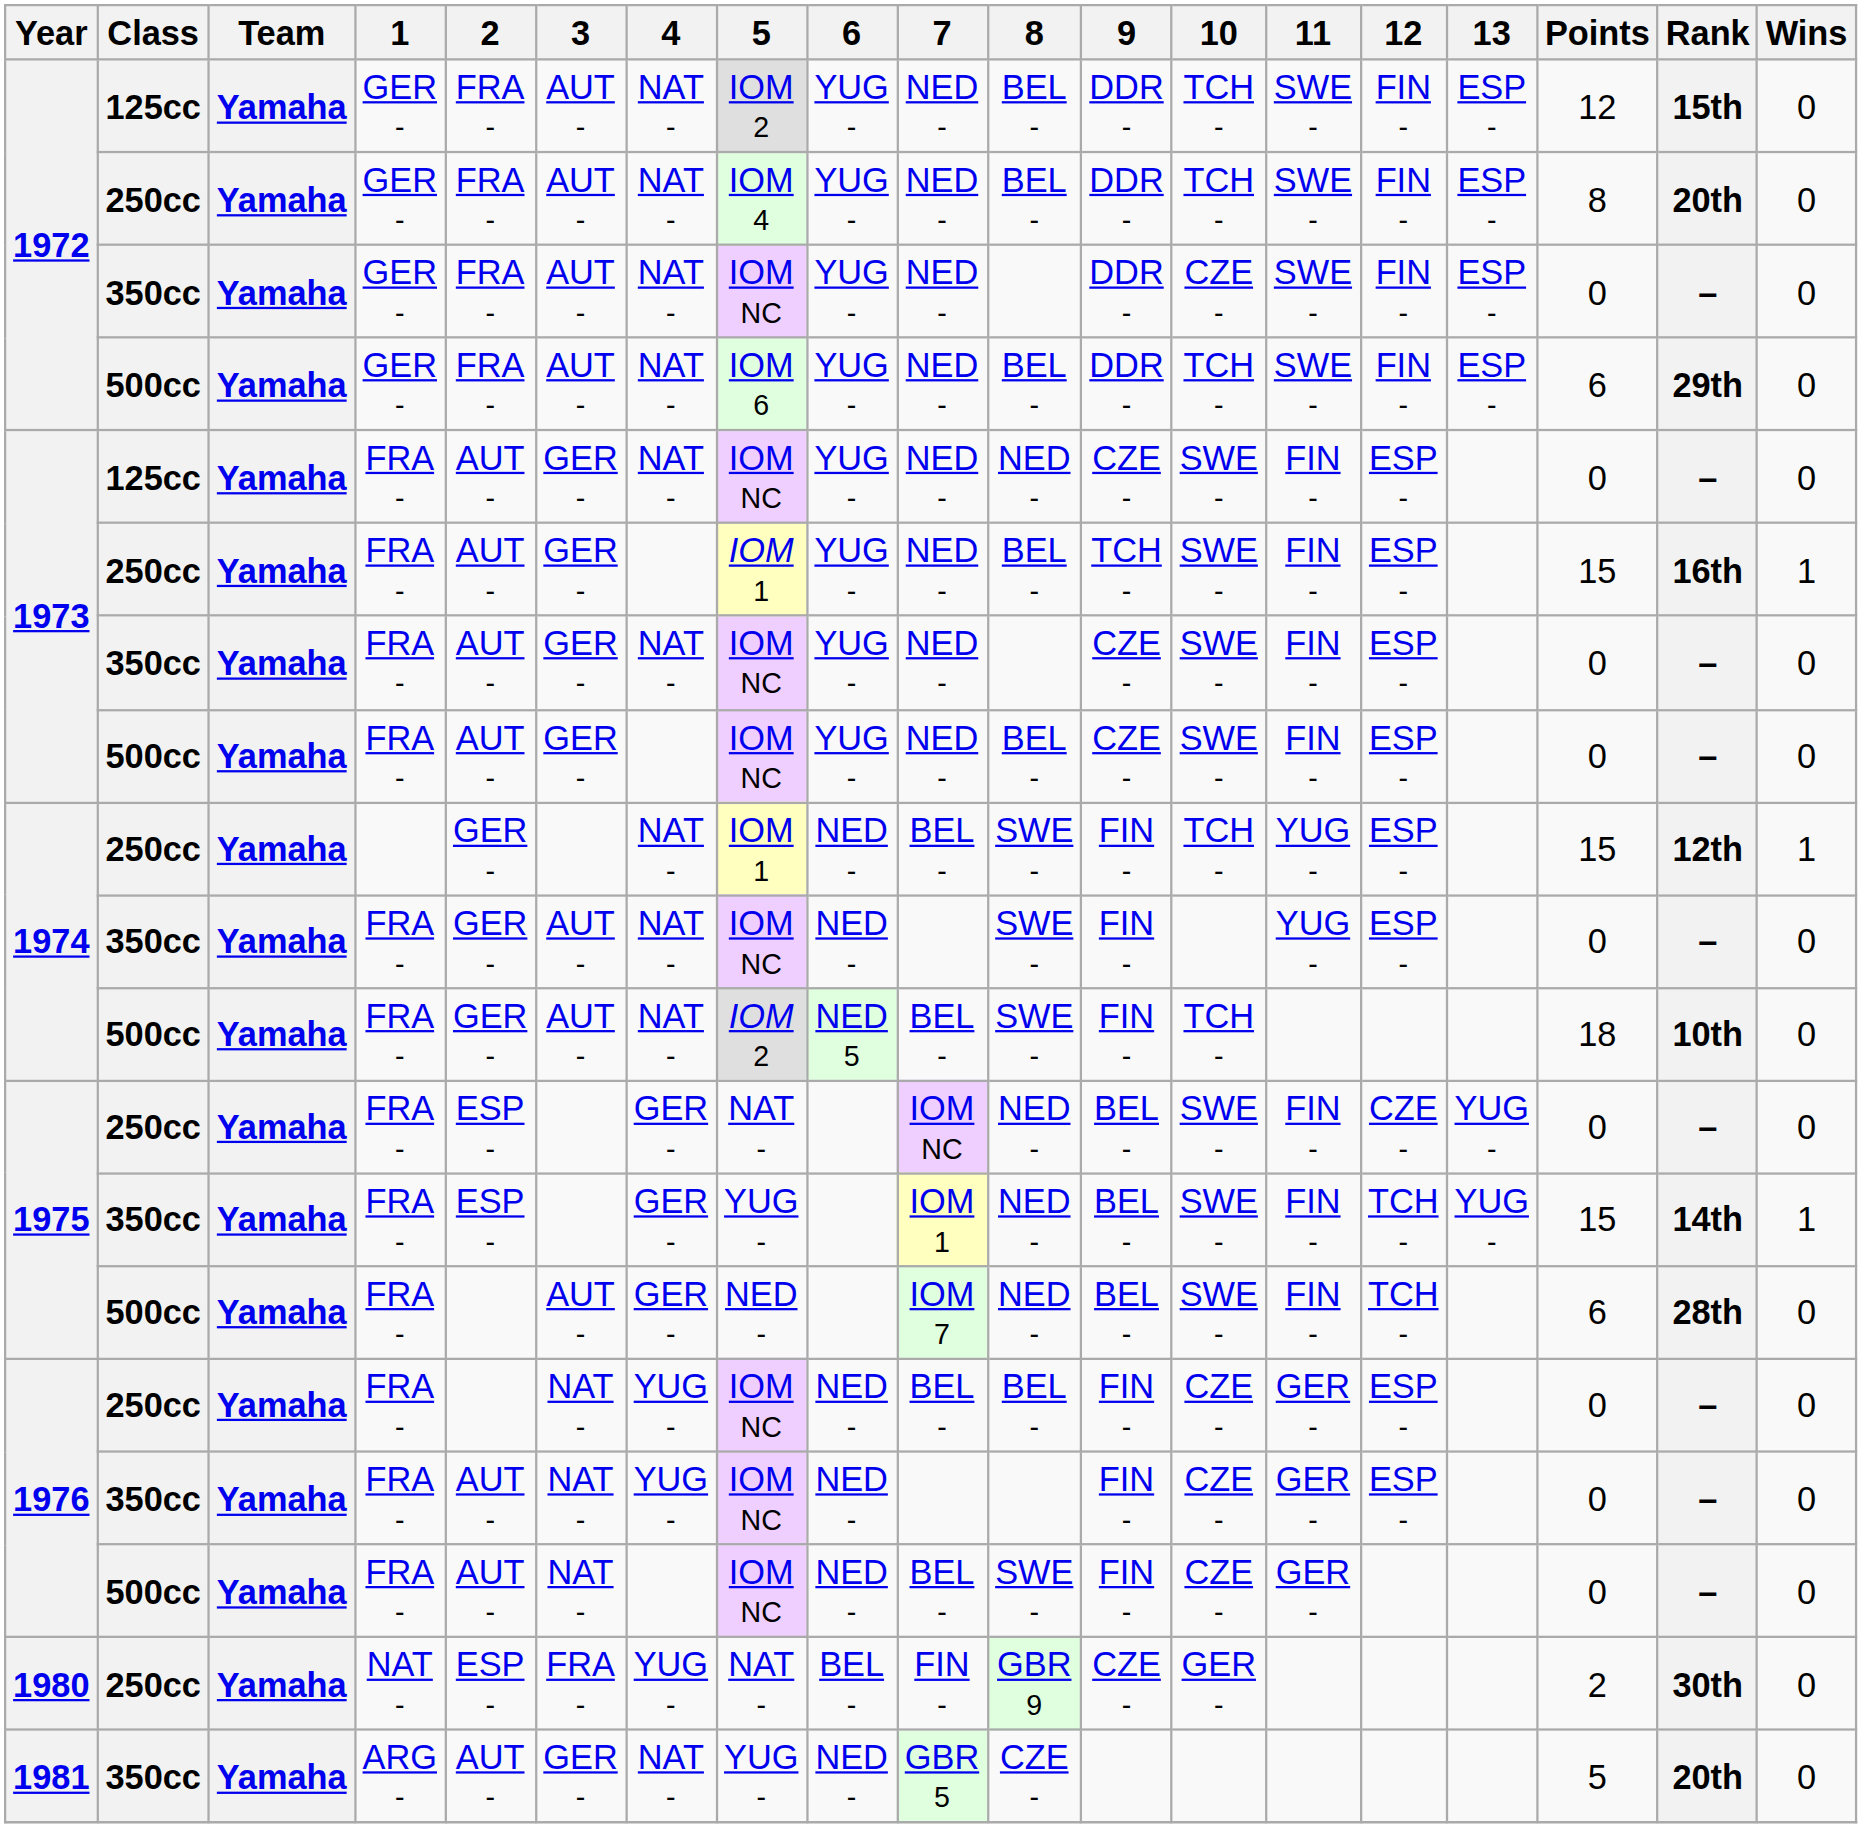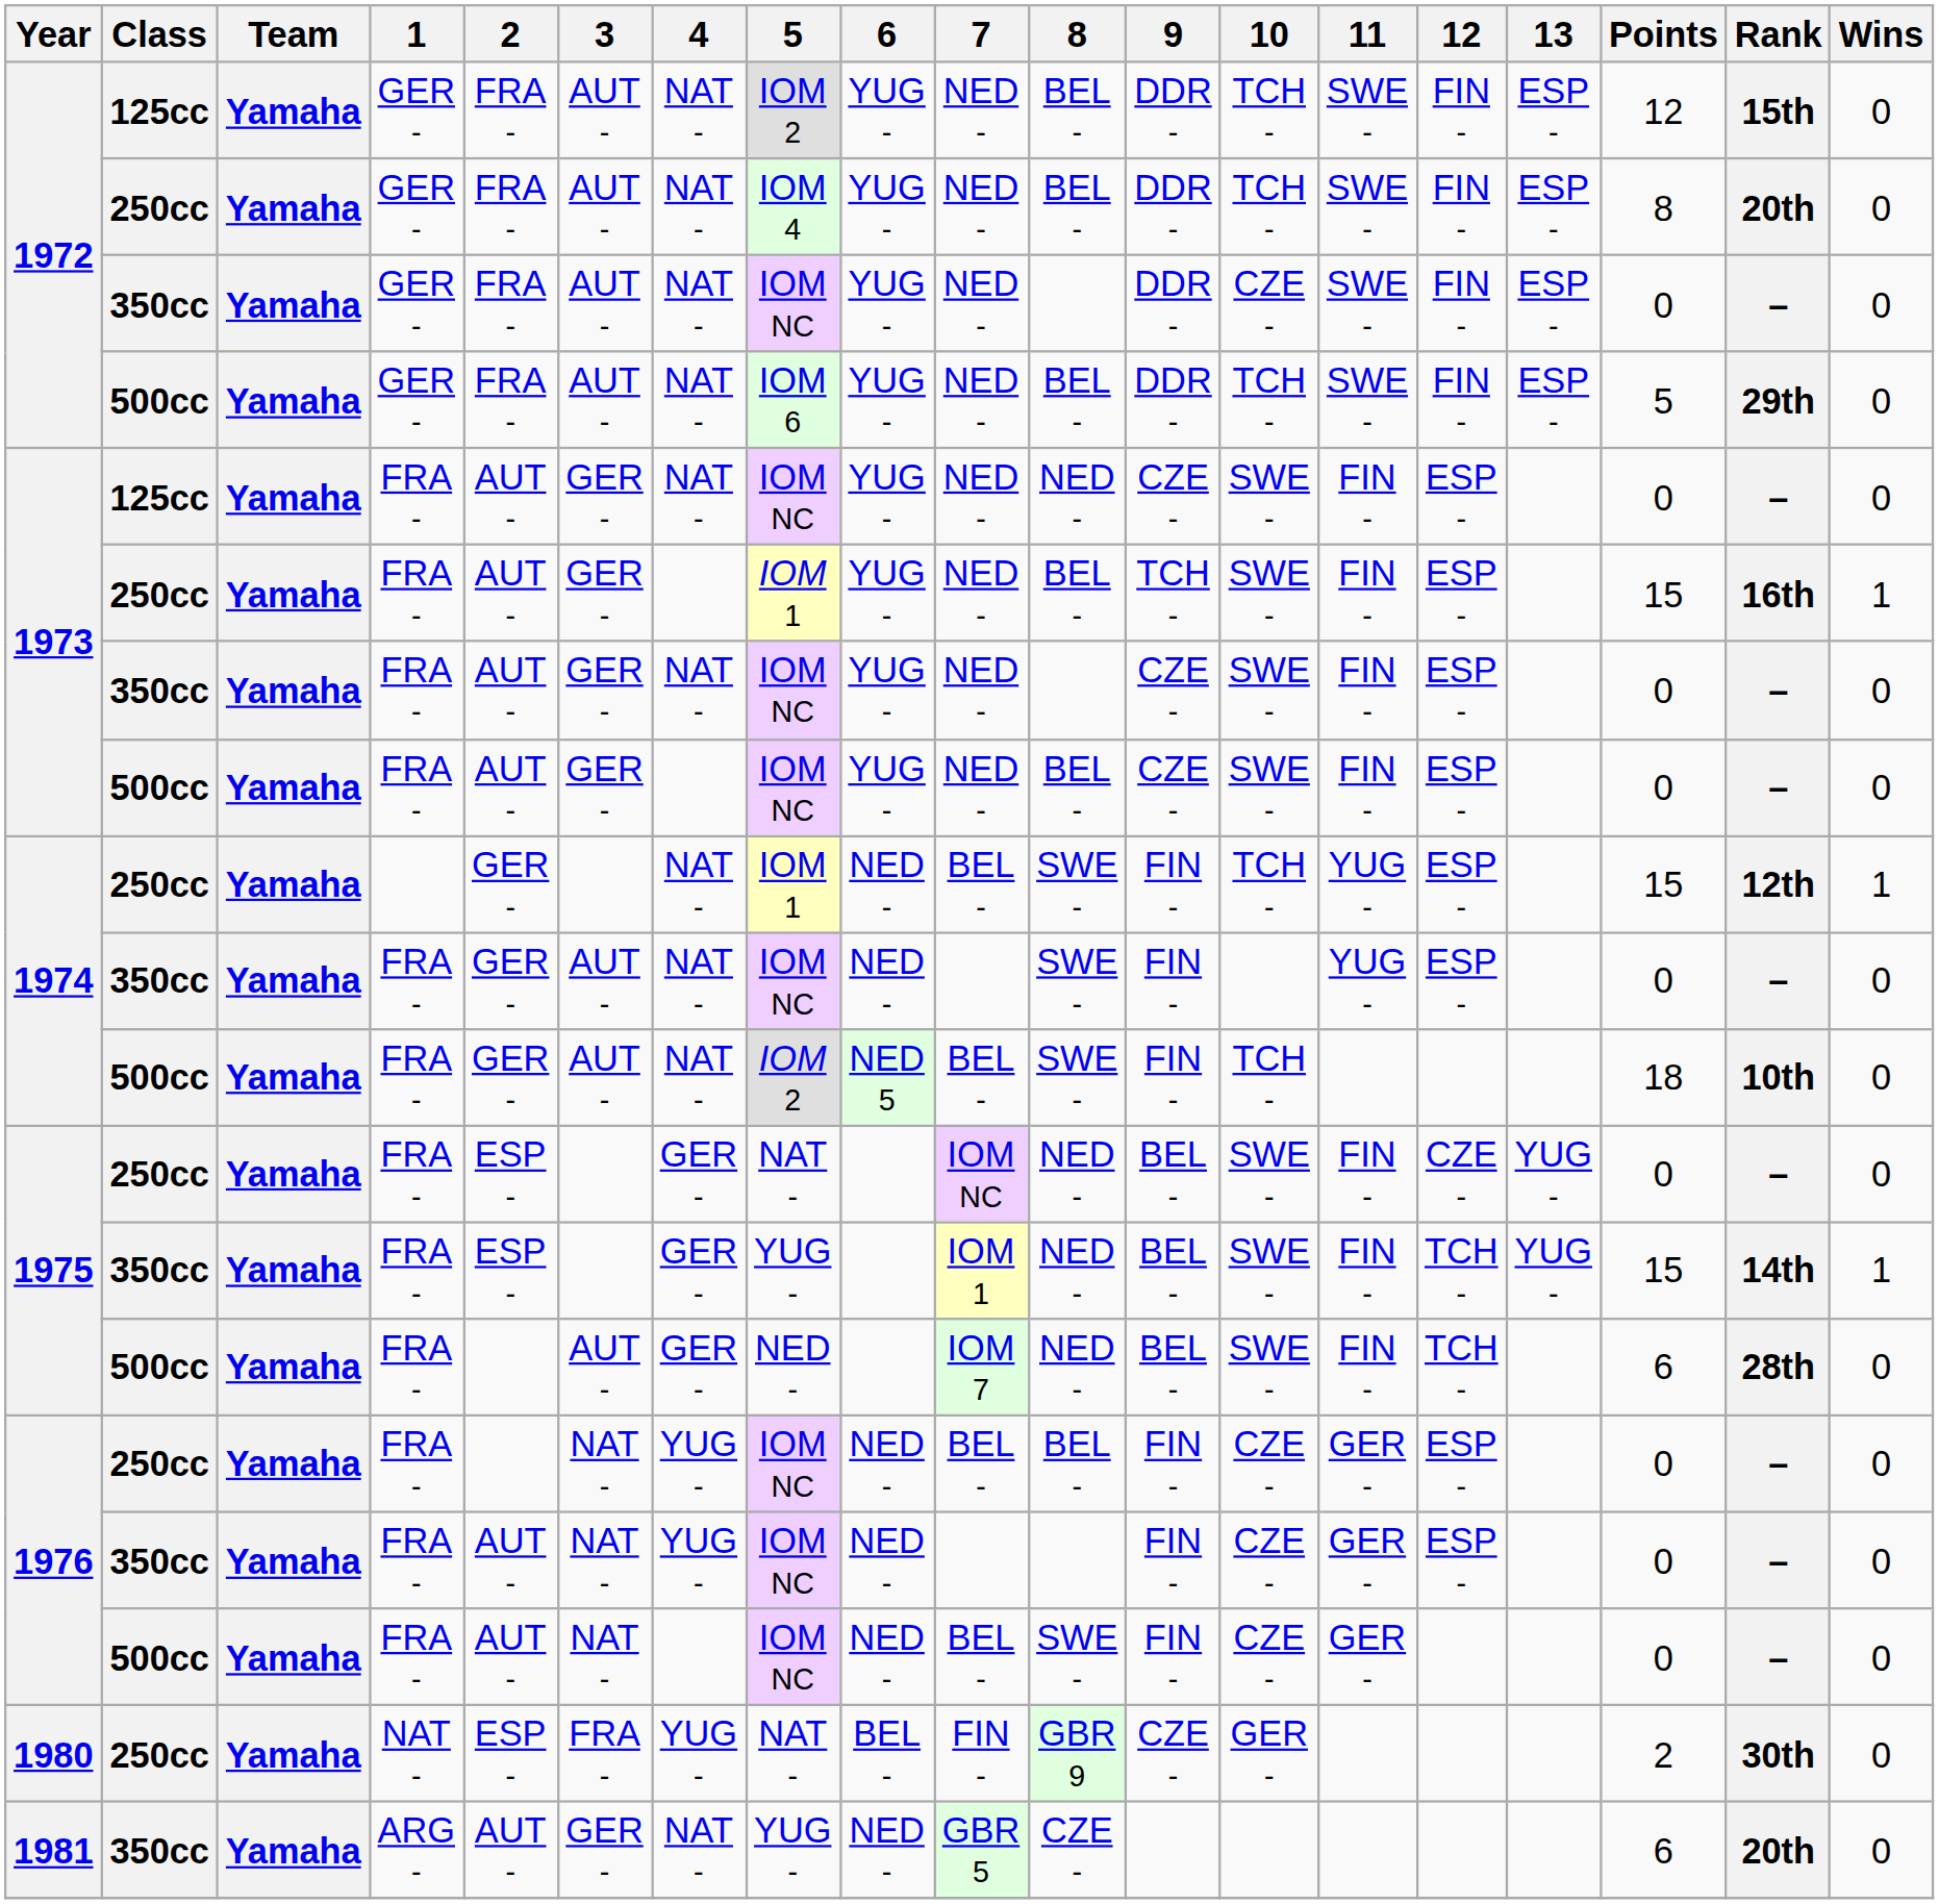1972 / 500cc | Points: 6 -> 5
1981 | Points: 5 -> 6
